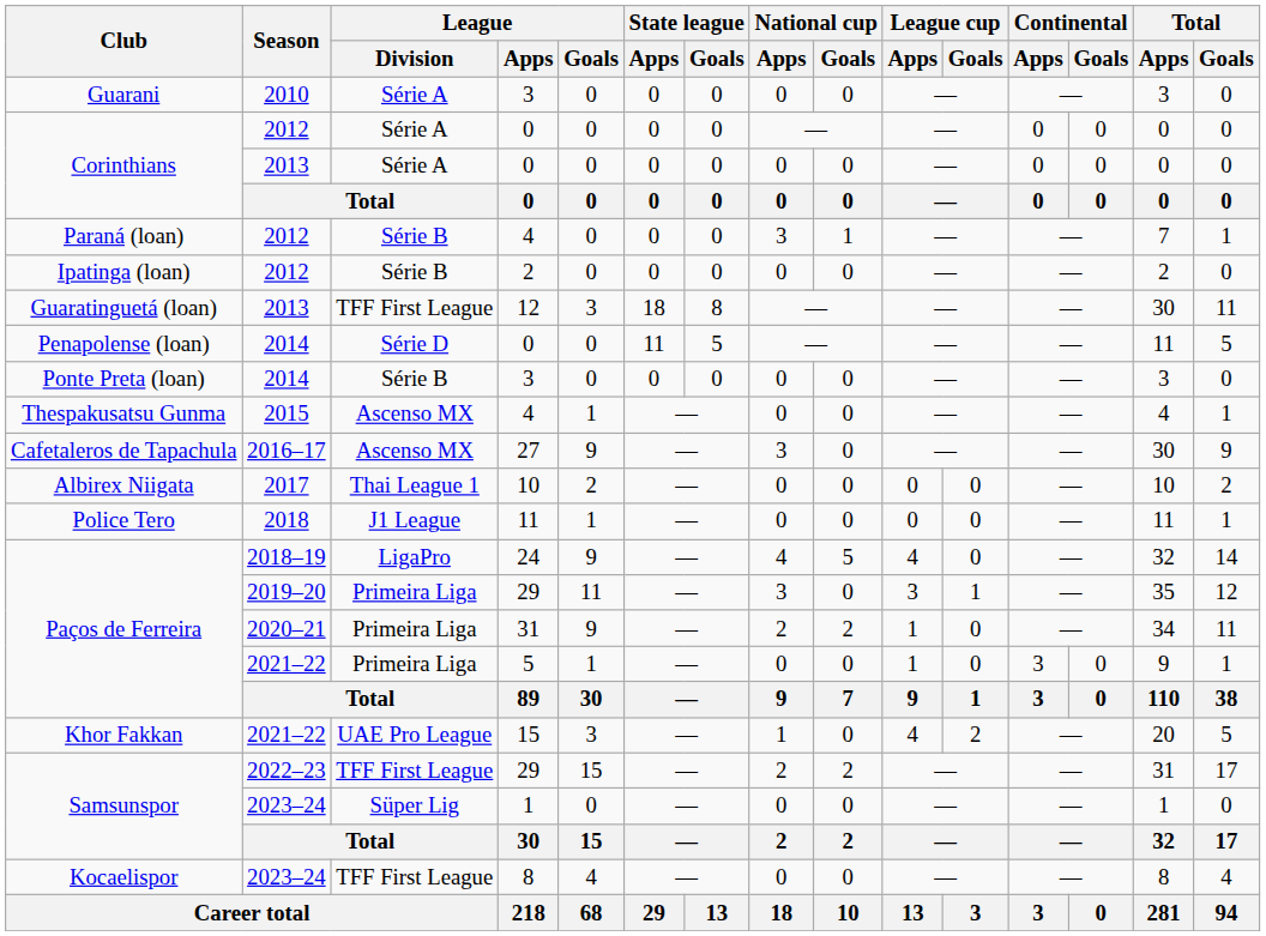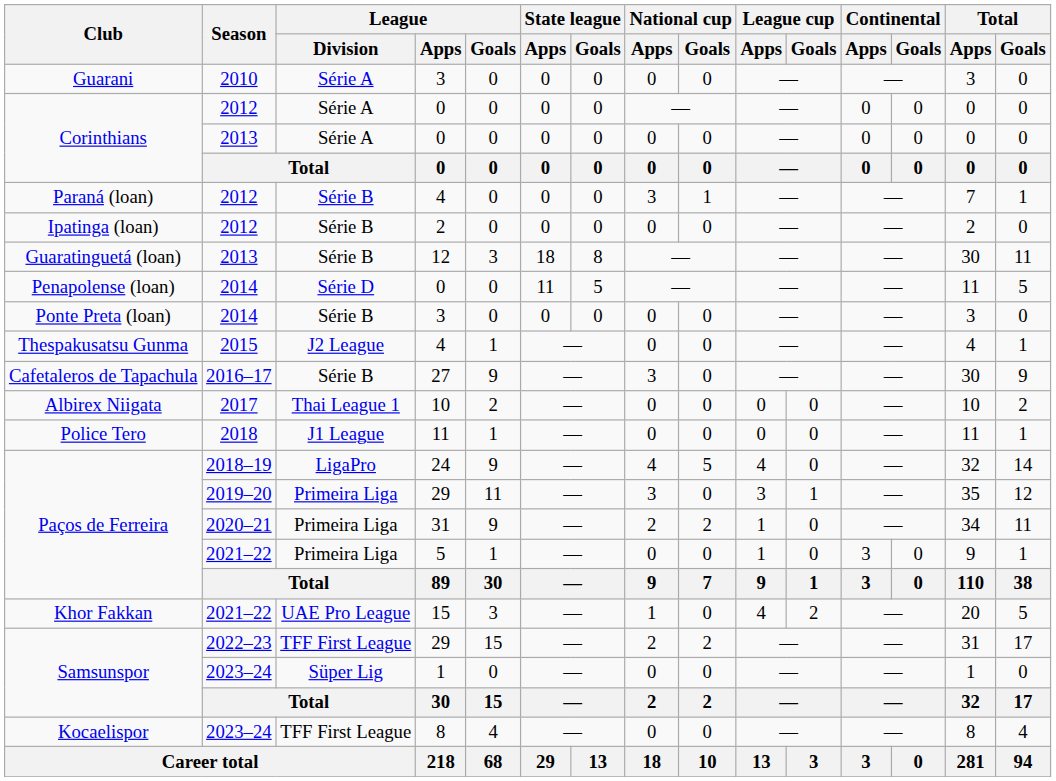Guaratinguetá (loan) | League / Division: TFF First League -> Série B
Thespakusatsu Gunma | League / Division: Ascenso MX -> J2 League
Cafetaleros de Tapachula | League / Division: Ascenso MX -> Série B
